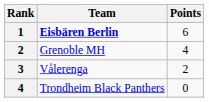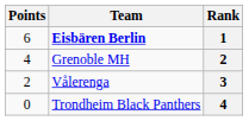columns swapped: Rank <-> Points
